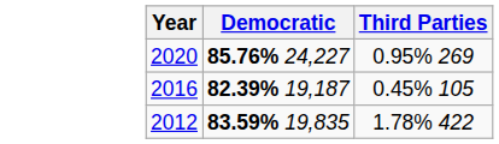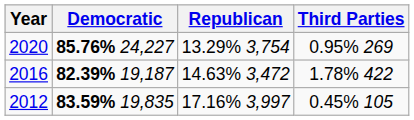+ column: Republican | 13.29% 3,754 | 14.63% 3,472 | 17.16% 3,997
2016 | Third Parties: 0.45% 105 -> 1.78% 422
2012 | Third Parties: 1.78% 422 -> 0.45% 105
